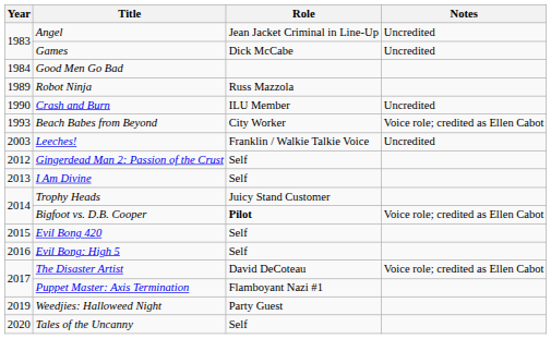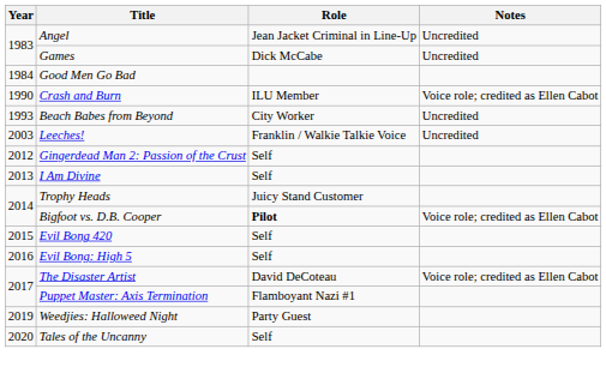- row: 1989 | Robot Ninja | Russ Mazzola
Crash and Burn | Notes: Uncredited -> Voice role; credited as Ellen Cabot
Beach Babes from Beyond | Notes: Voice role; credited as Ellen Cabot -> Uncredited
